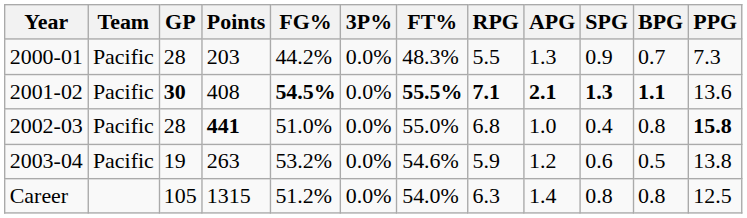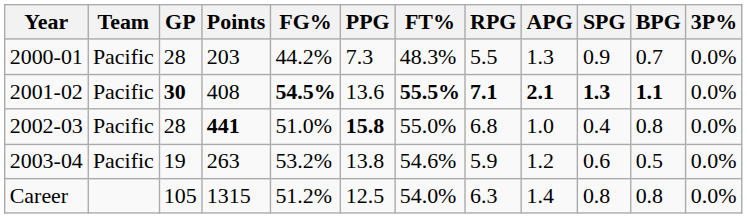columns swapped: 3P% <-> PPG
